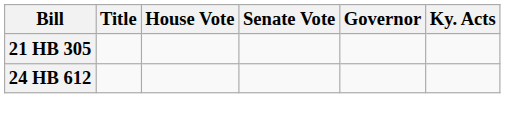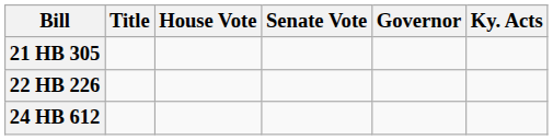+ row: 22 HB 226
